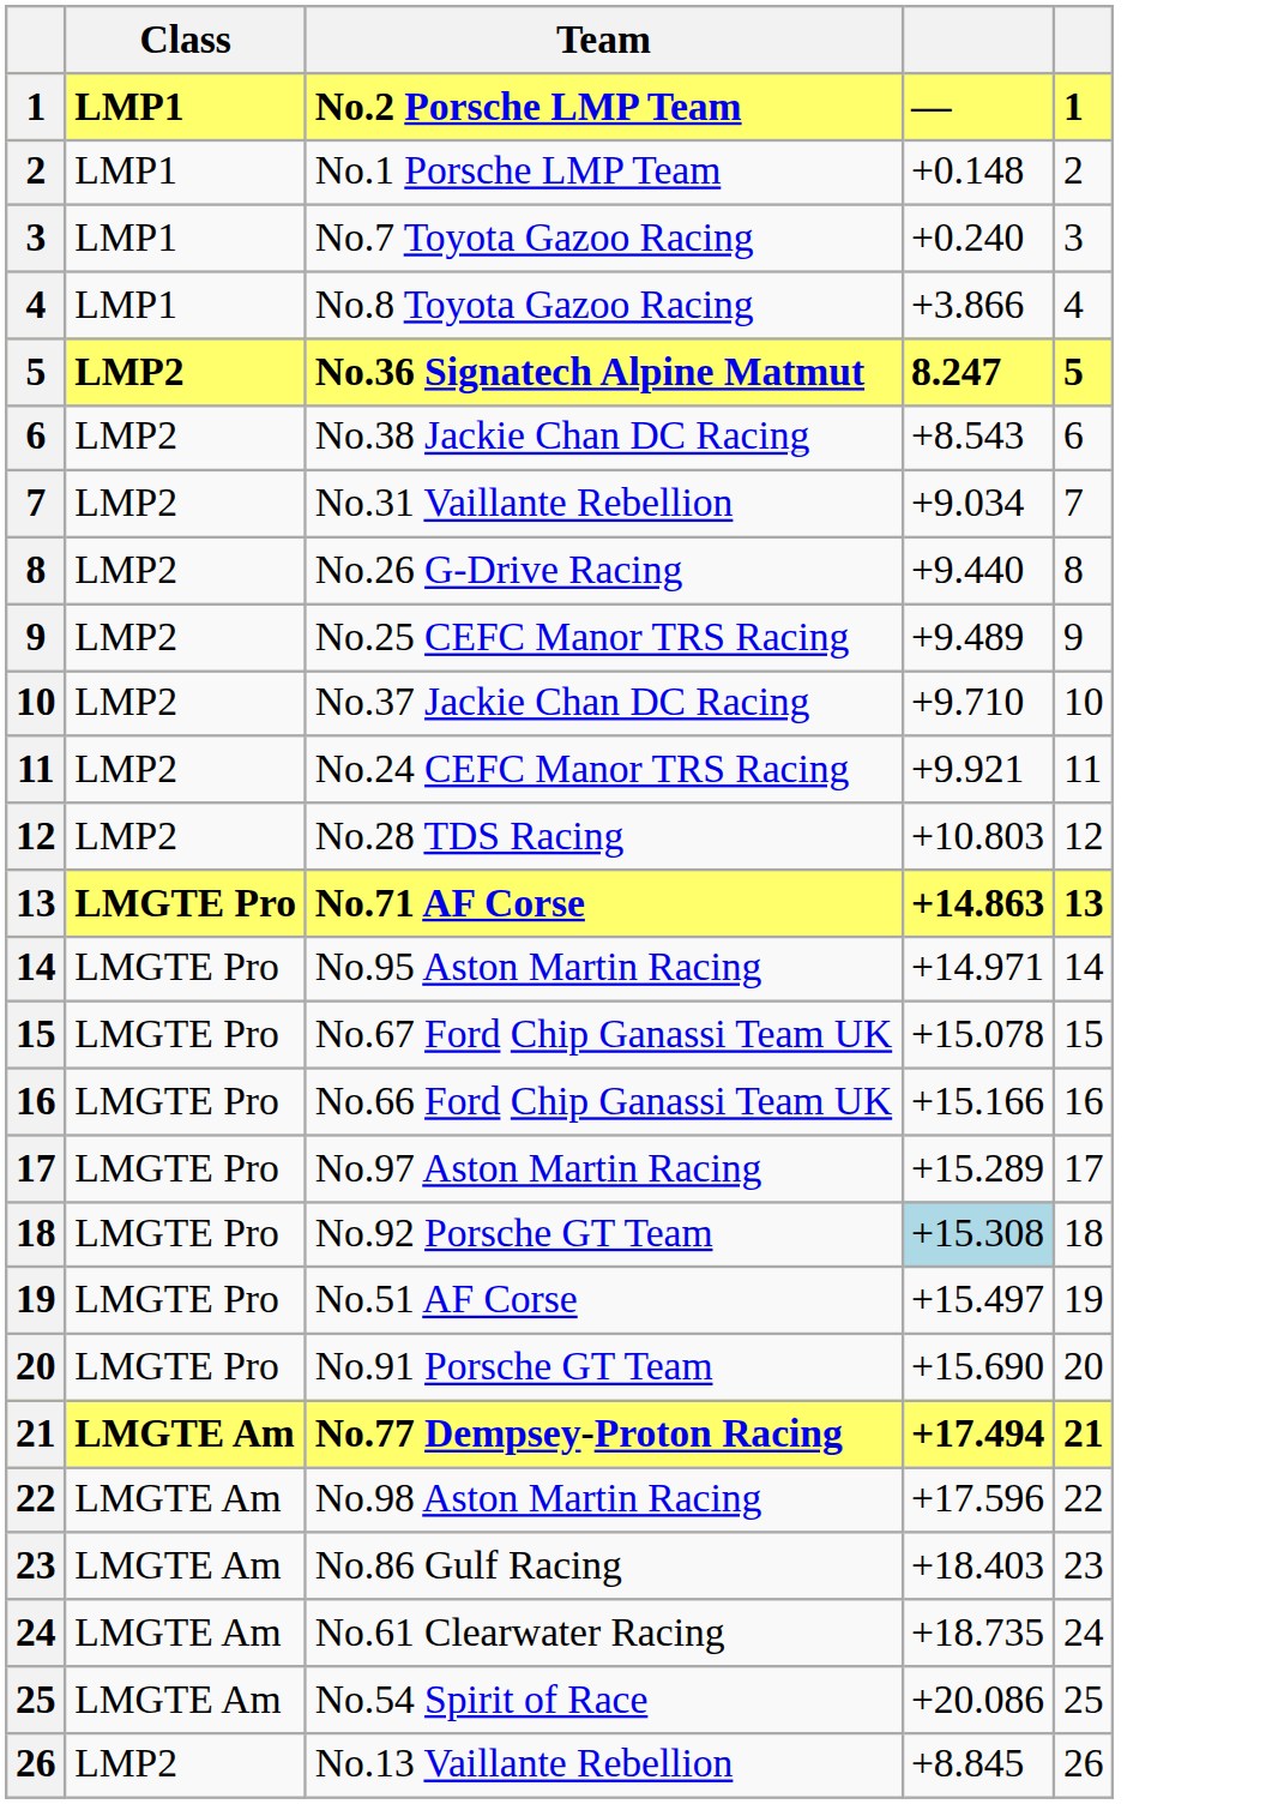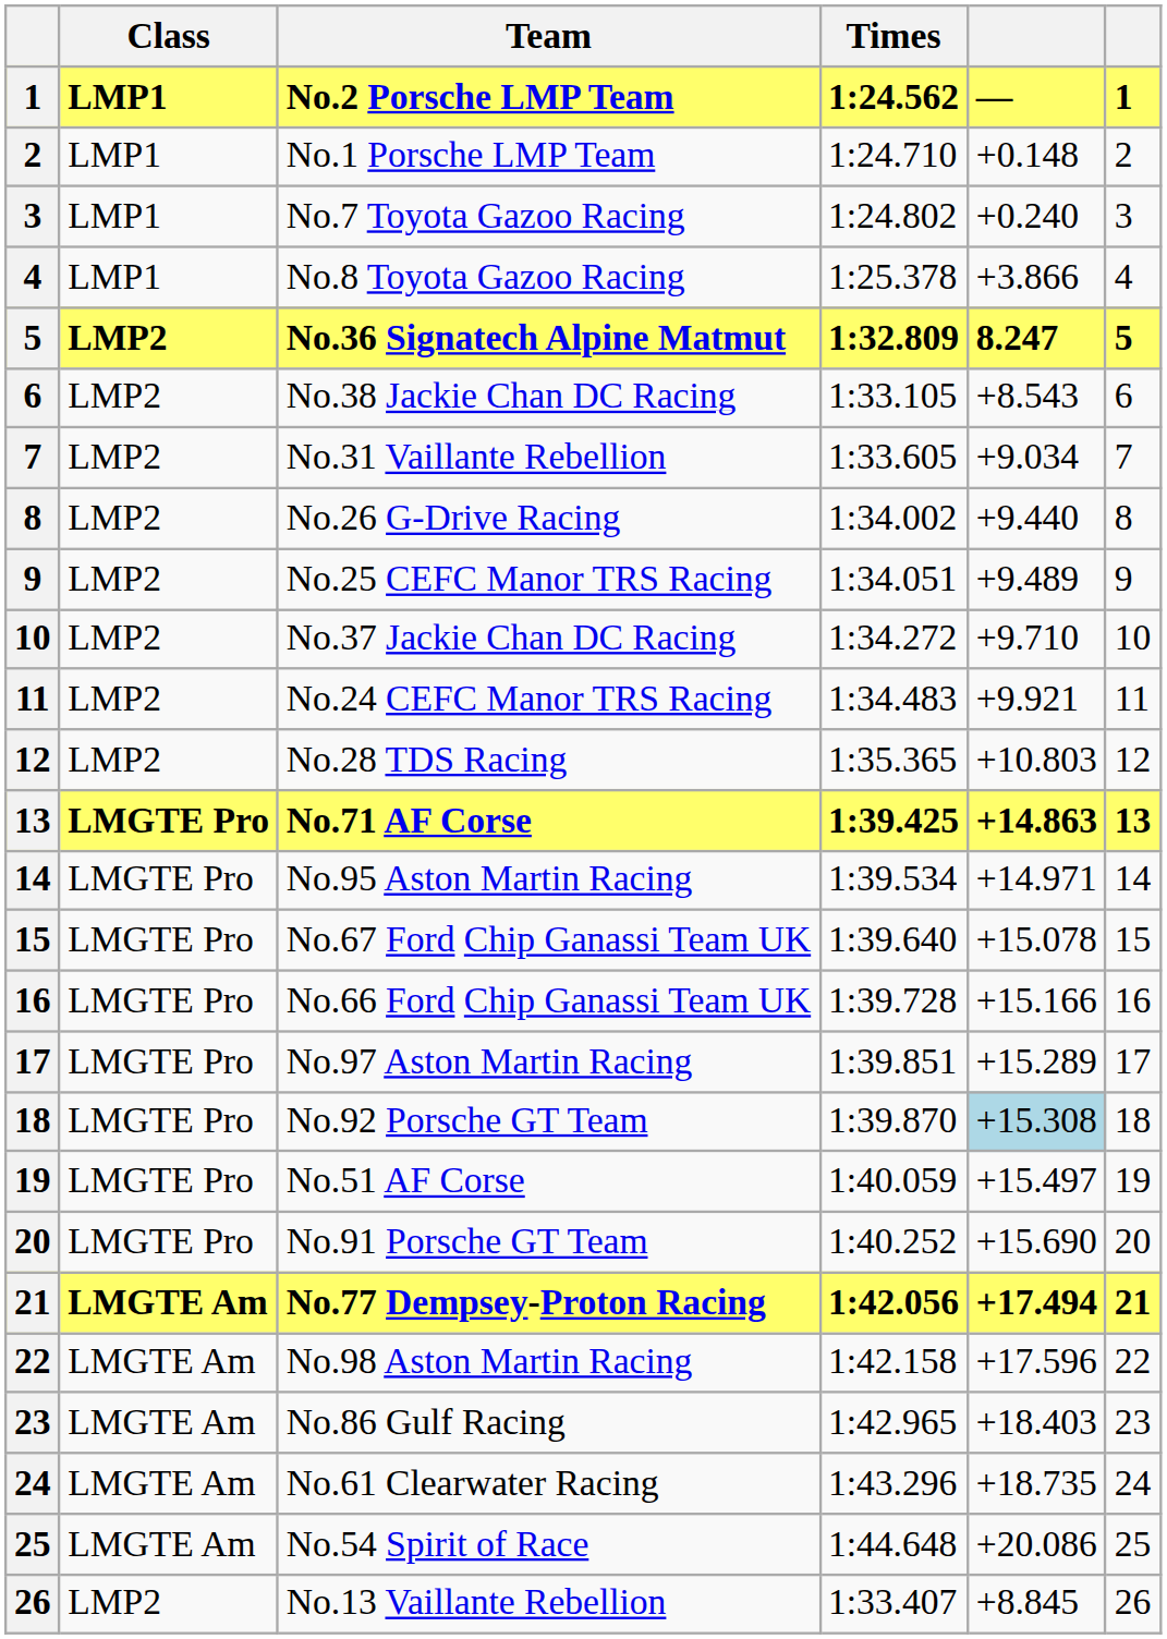+ column: Times | 1:24.562 | 1:24.710 | 1:24.802 | 1:25.378 | 1:32.809 | 1:33.105 | 1:33.605 | 1:34.002 | 1:34.051 | 1:34.272 | 1:34.483 | 1:35.365 | 1:39.425 | 1:39.534 | 1:39.640 | 1:39.728 | 1:39.851 | 1:39.870 | 1:40.059 | 1:40.252 | 1:42.056 | 1:42.158 | 1:42.965 | 1:43.296 | 1:44.648 | 1:33.407
